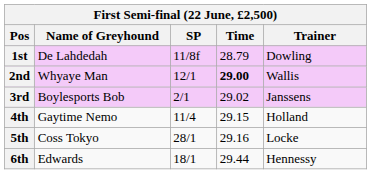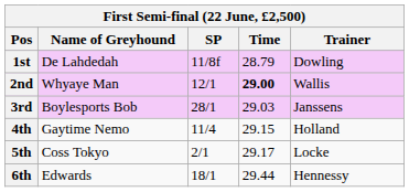3rd | SP: 2/1 -> 28/1
3rd | Time: 29.02 -> 29.03
5th | SP: 28/1 -> 2/1
5th | Time: 29.16 -> 29.17
